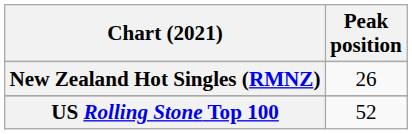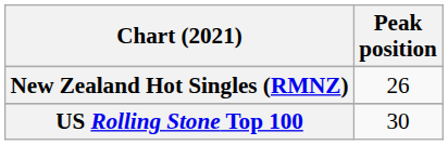US Rolling Stone Top 100 | Peak position: 52 -> 30
